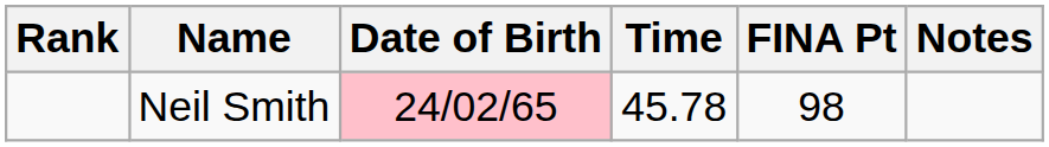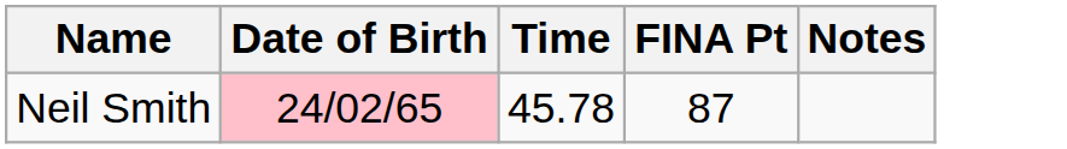- column: Rank
Neil Smith | FINA Pt: 98 -> 87
